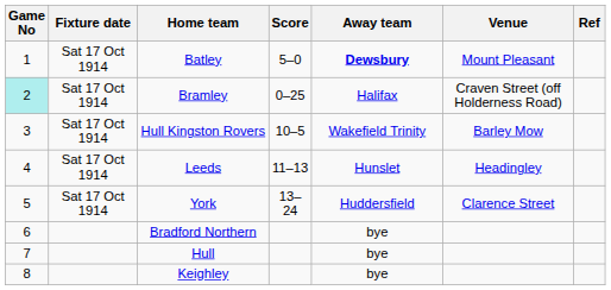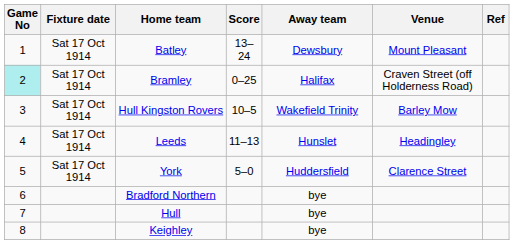Batley | Score: 5–0 -> 13–24
Batley | Away team: bold -> normal
York | Score: 13–24 -> 5–0
